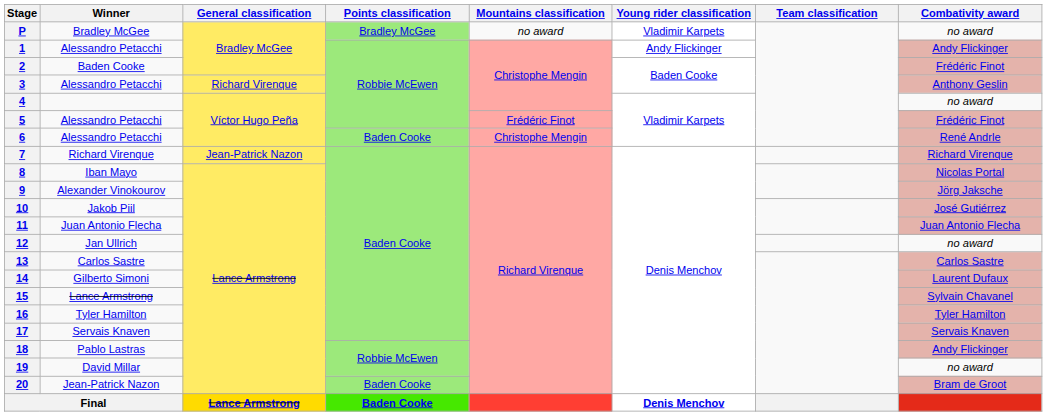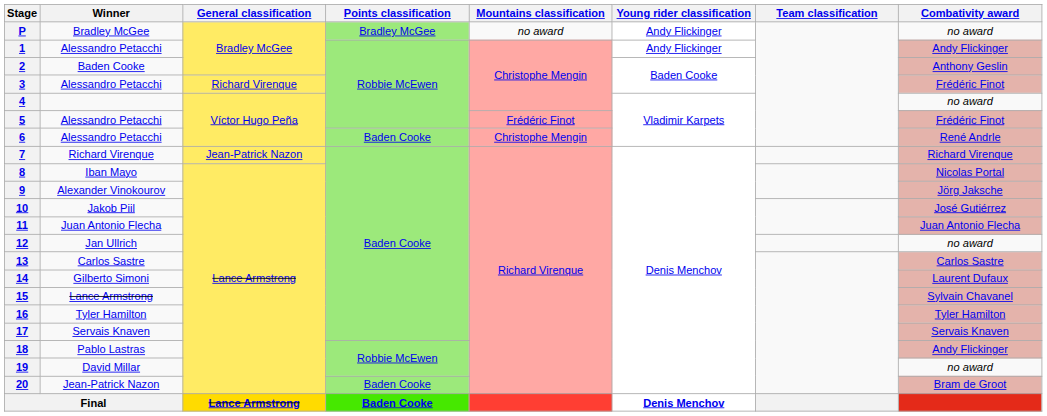P | Young rider classification: Vladimir Karpets -> Andy Flickinger
2 | Combativity award: Frédéric Finot -> Anthony Geslin
3 | Combativity award: Anthony Geslin -> Frédéric Finot
